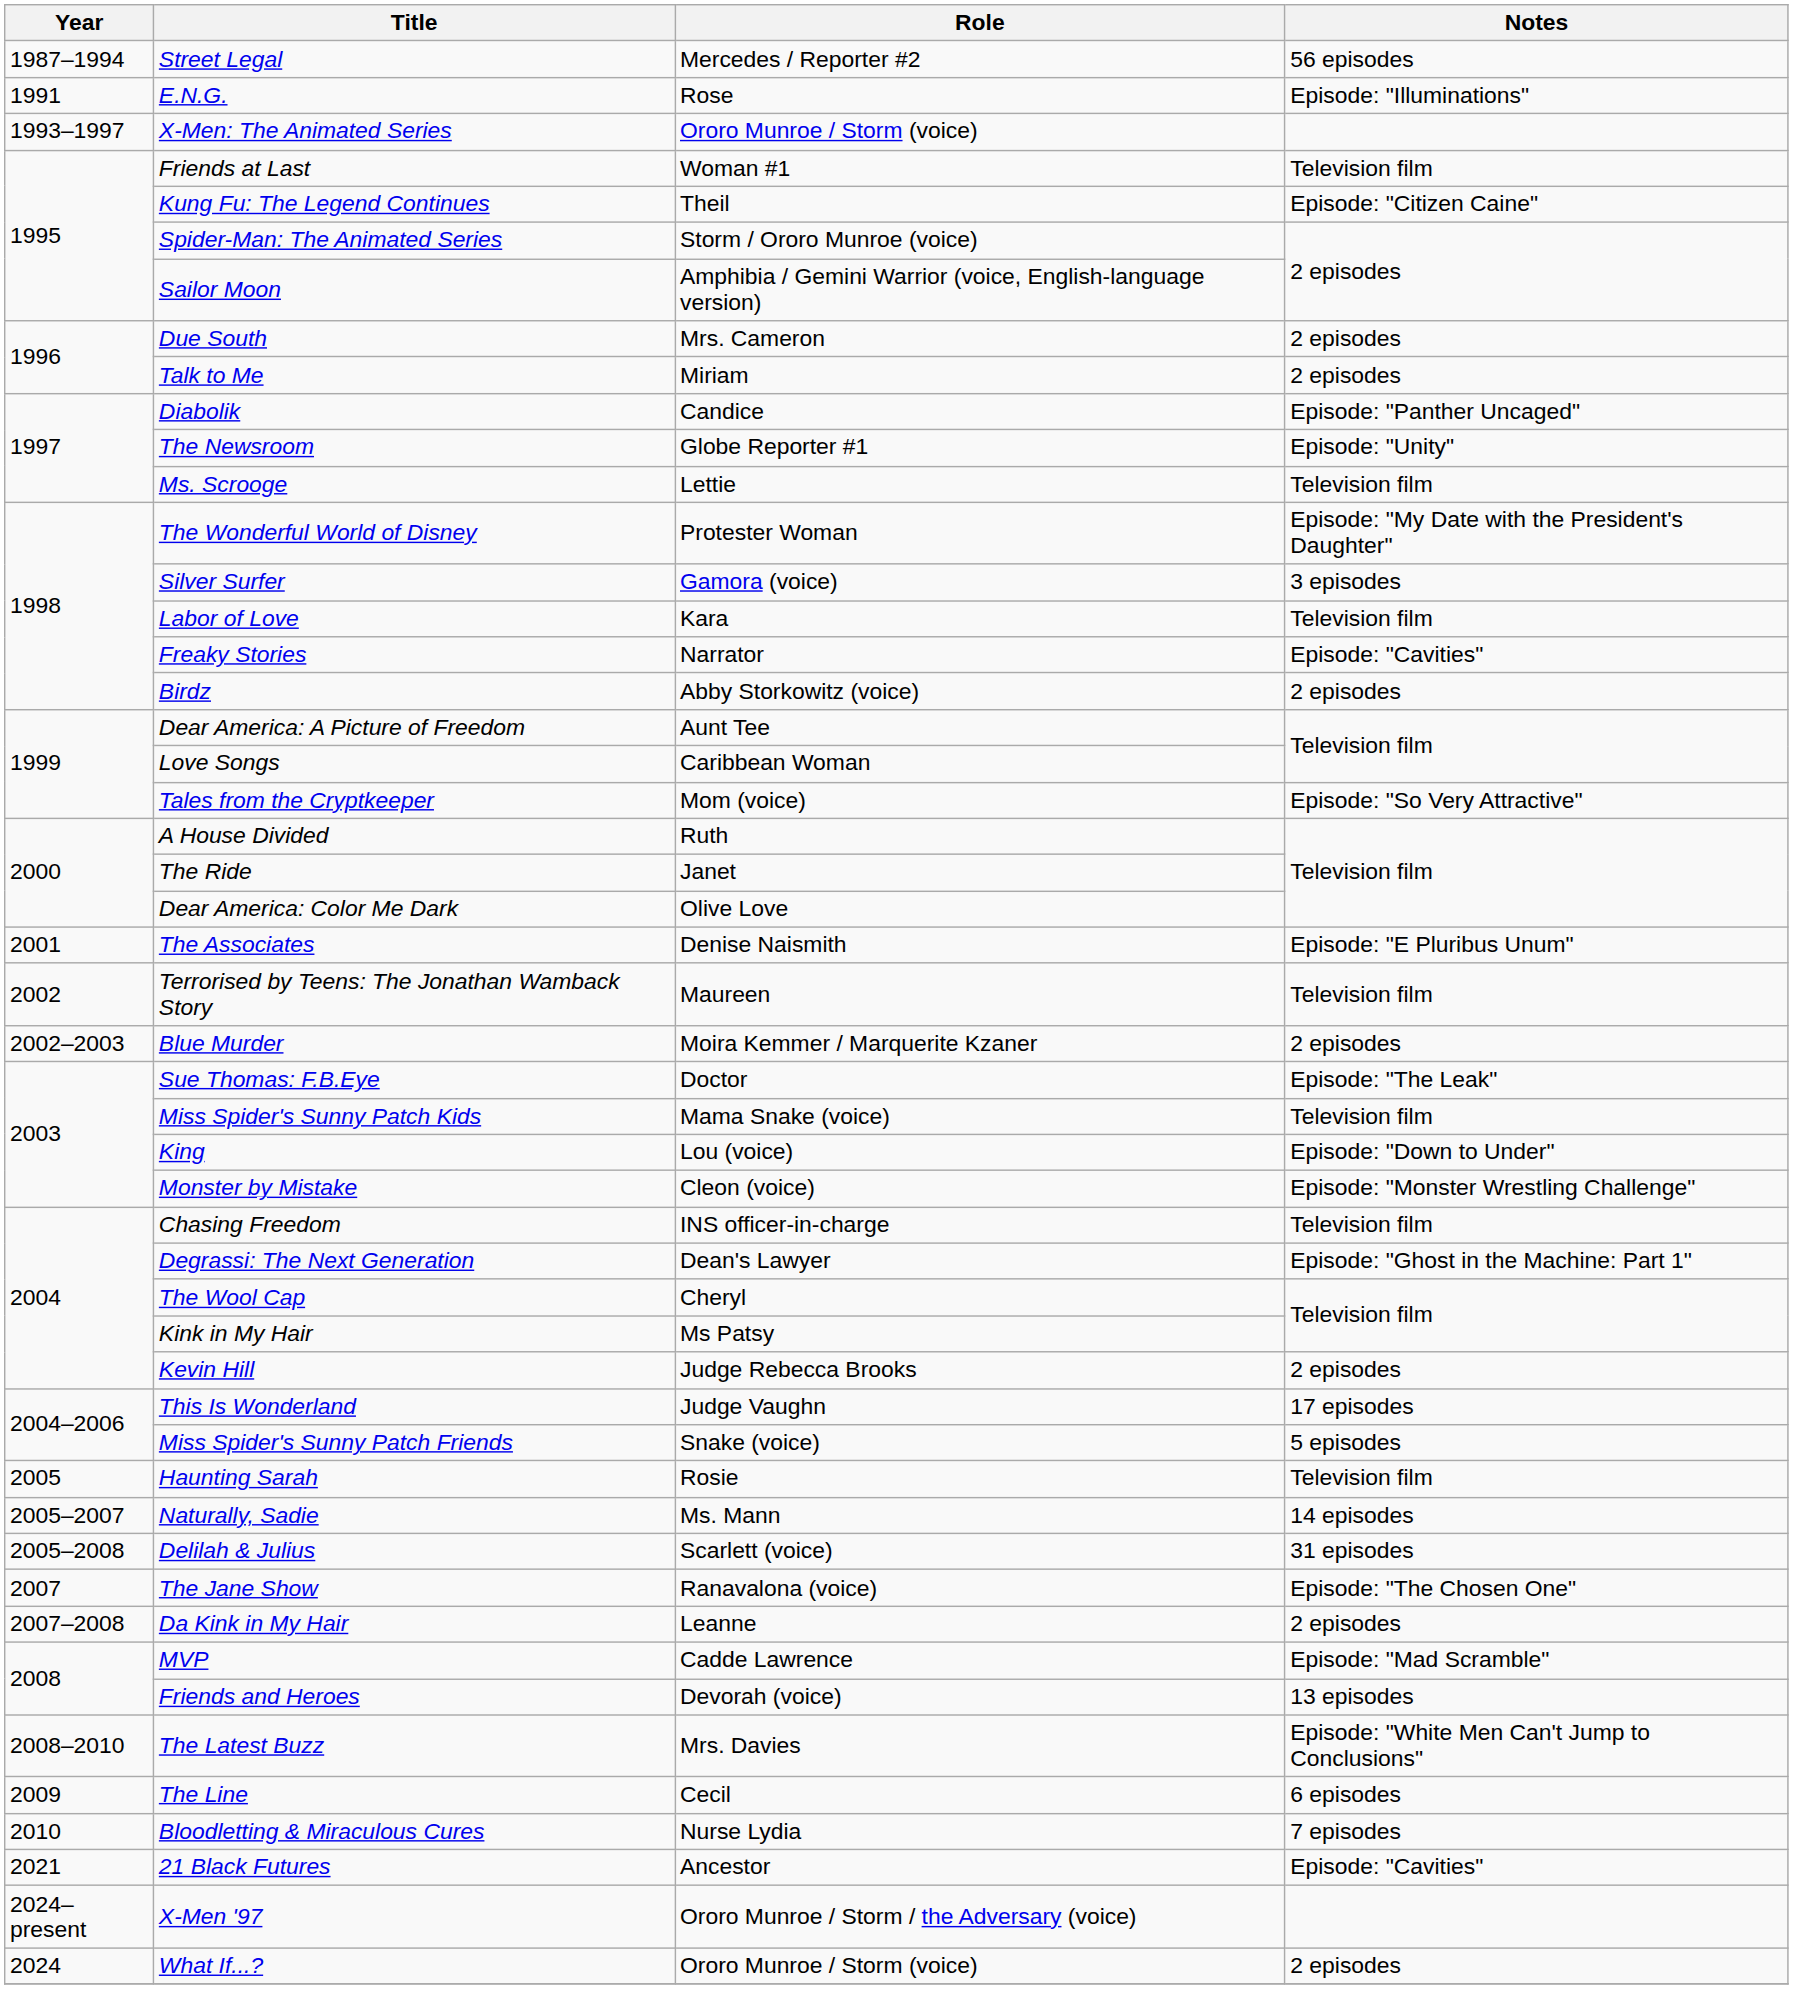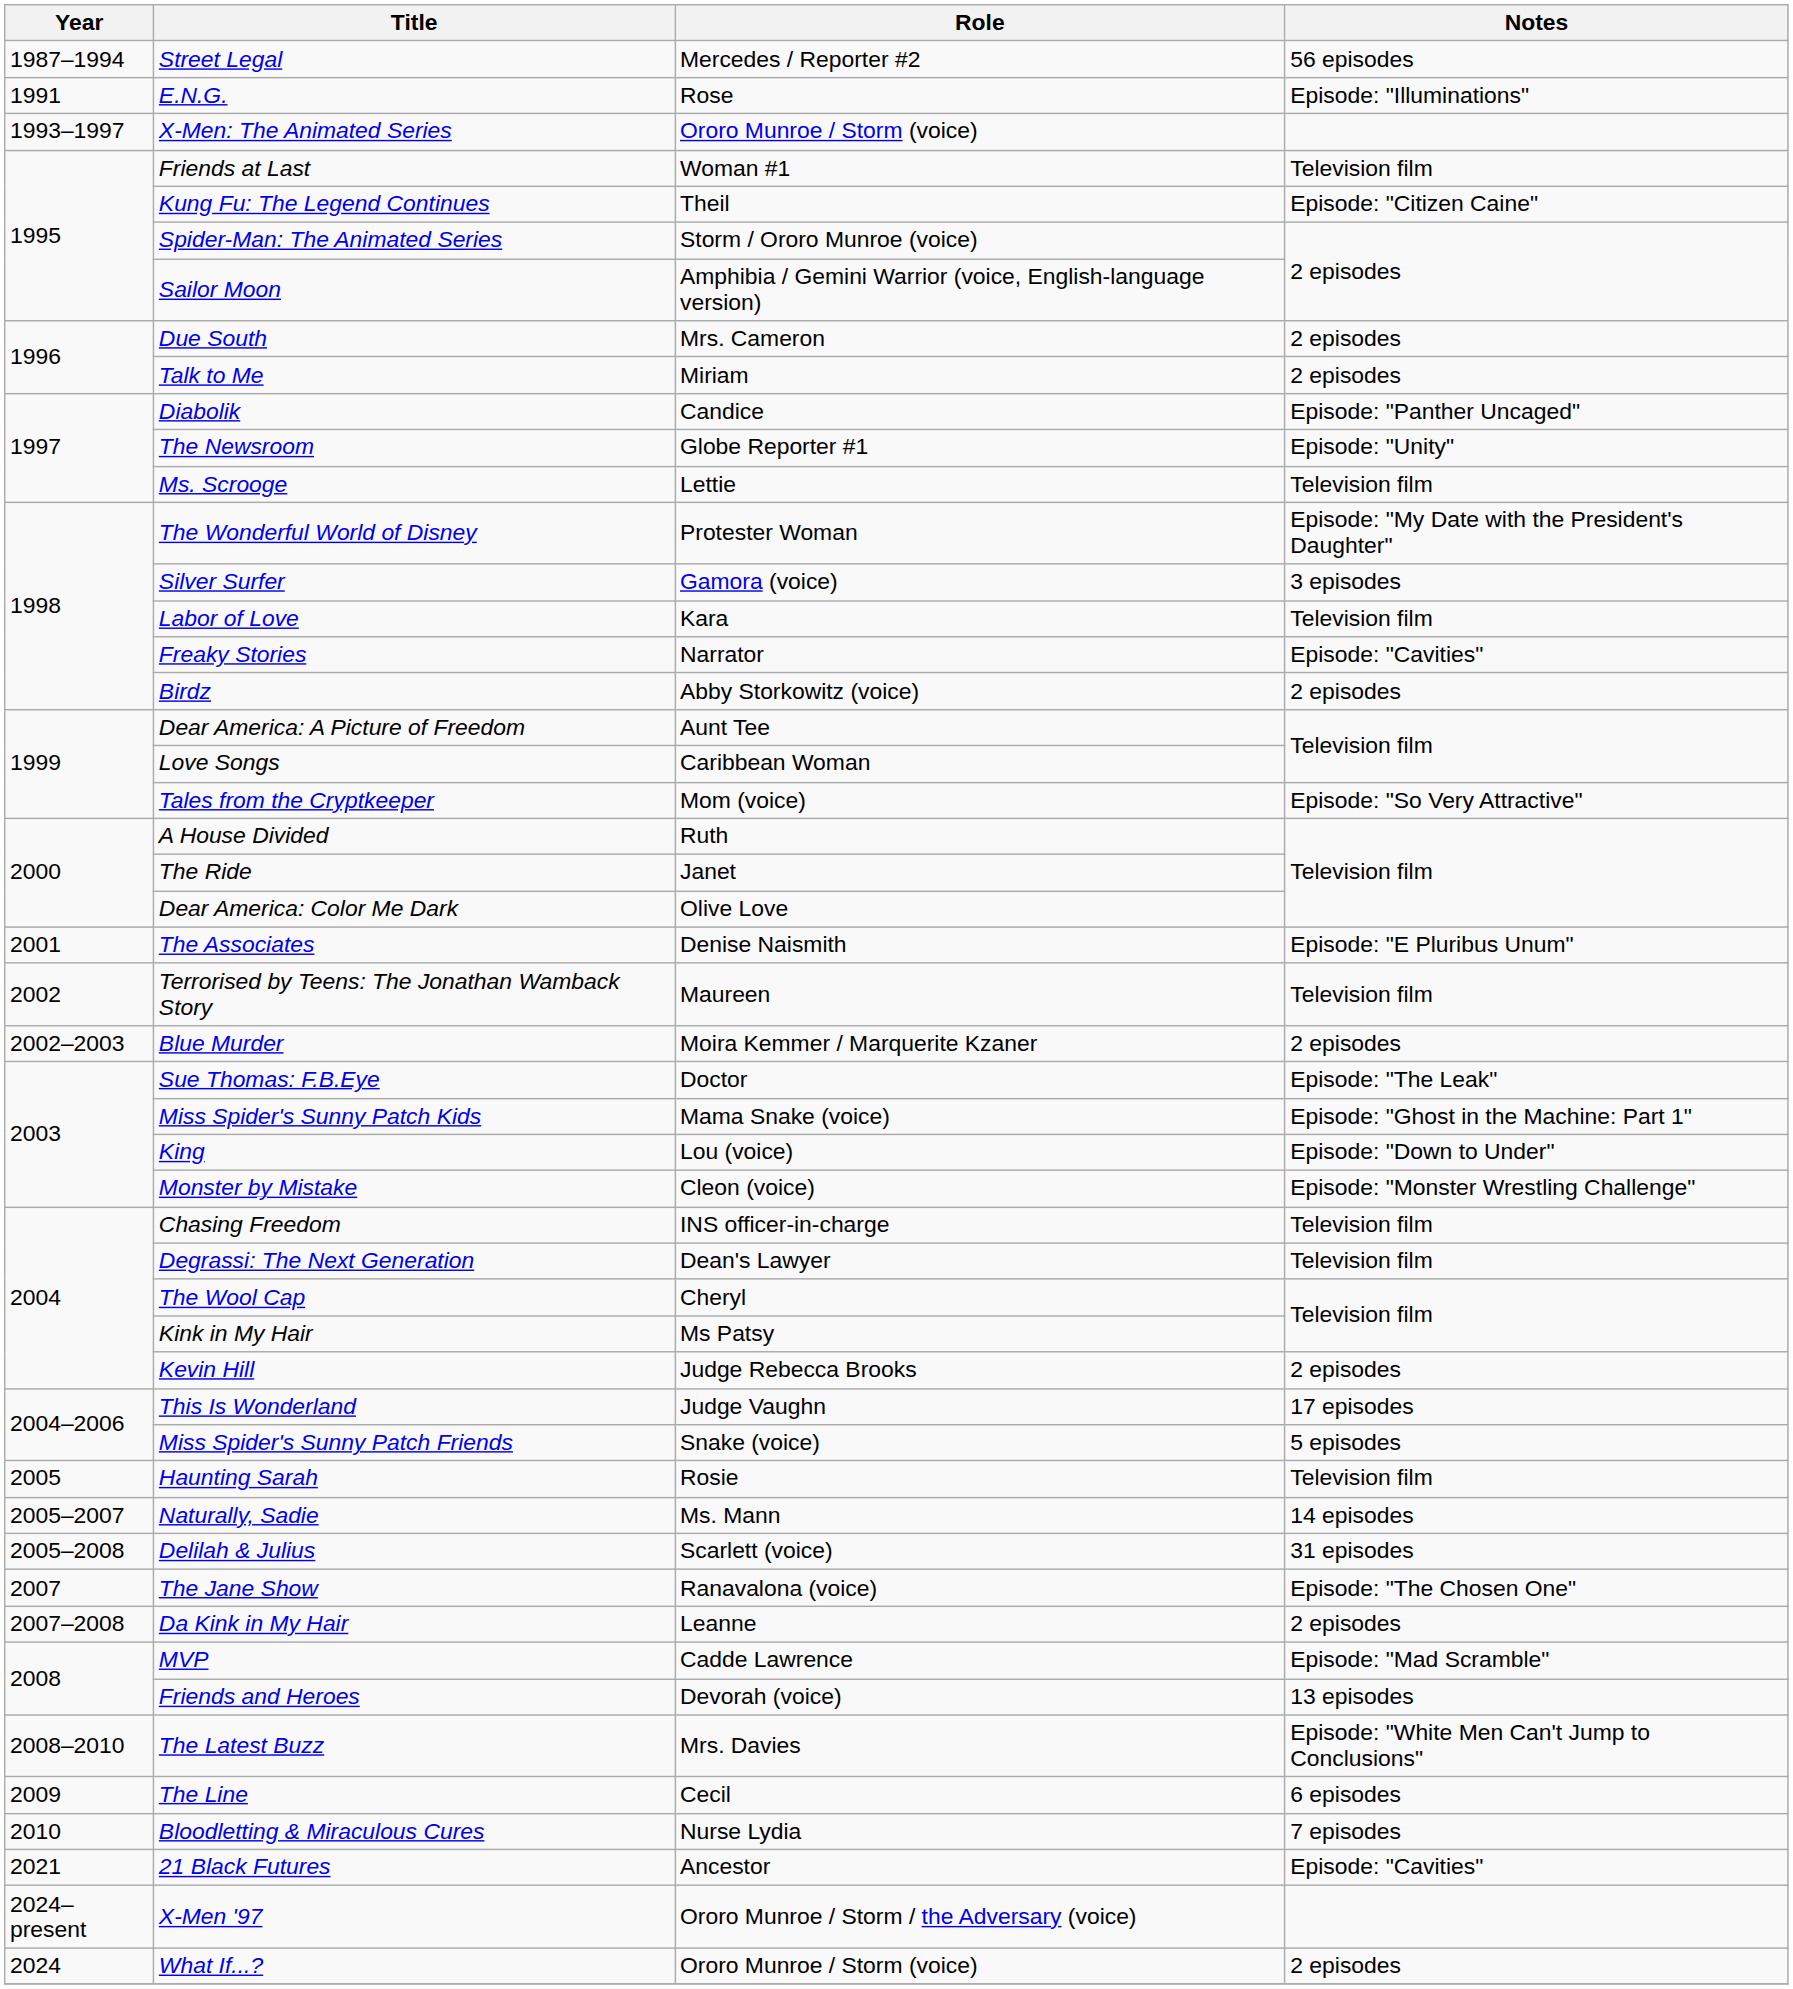Miss Spider's Sunny Patch Kids | Notes: Television film -> Episode: "Ghost in the Machine: Part 1"
Degrassi: The Next Generation | Notes: Episode: "Ghost in the Machine: Part 1" -> Television film
